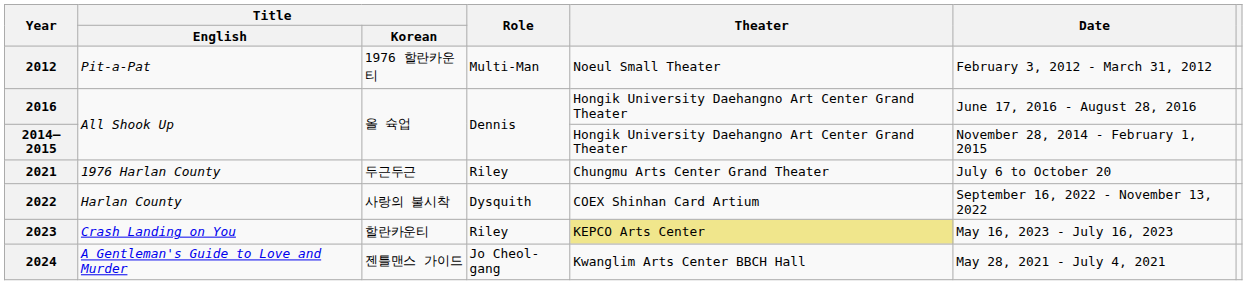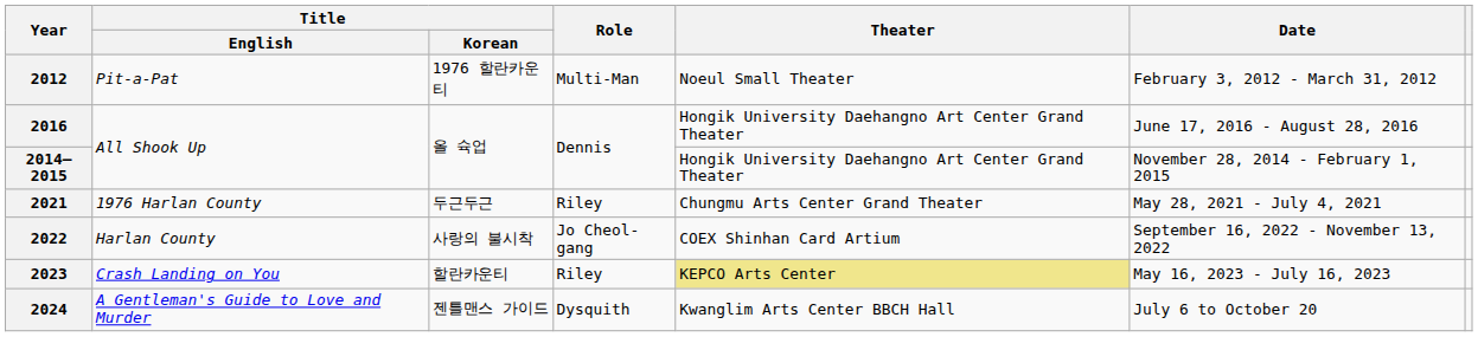2021 | Date: July 6 to October 20 -> May 28, 2021 - July 4, 2021
2022 | Role: Dysquith -> Jo Cheol-gang
2024 | Role: Jo Cheol-gang -> Dysquith
2024 | Date: May 28, 2021 - July 4, 2021 -> July 6 to October 20
